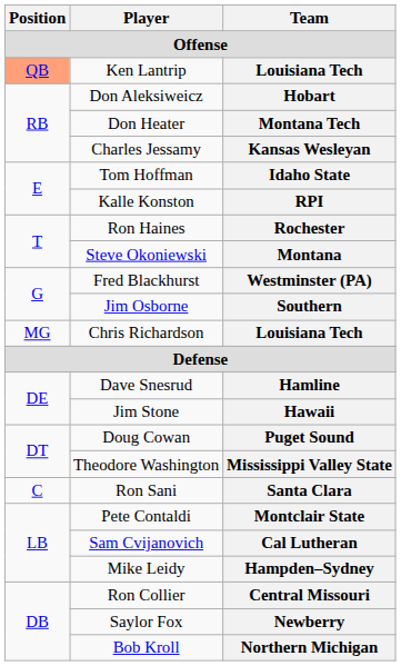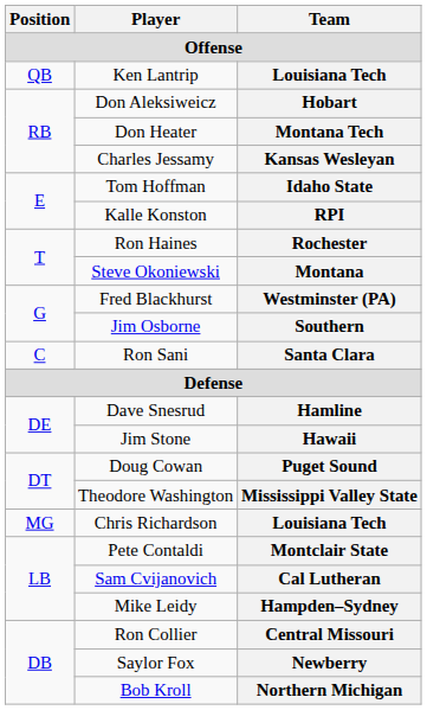Ken Lantrip / Louisiana Tech | Position: lightsalmon background -> no background
rows swapped: Santa Clara <-> Chris Richardson / Louisiana Tech
